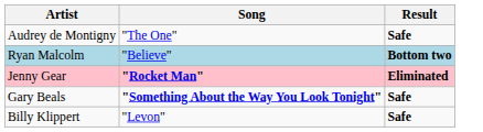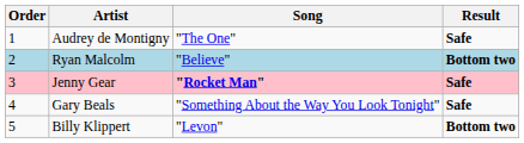+ column: Order | 1 | 2 | 3 | 4 | 5
Jenny Gear | Result: Eliminated -> Safe
Gary Beals | Song: bold -> normal
Billy Klippert | Result: Safe -> Bottom two
